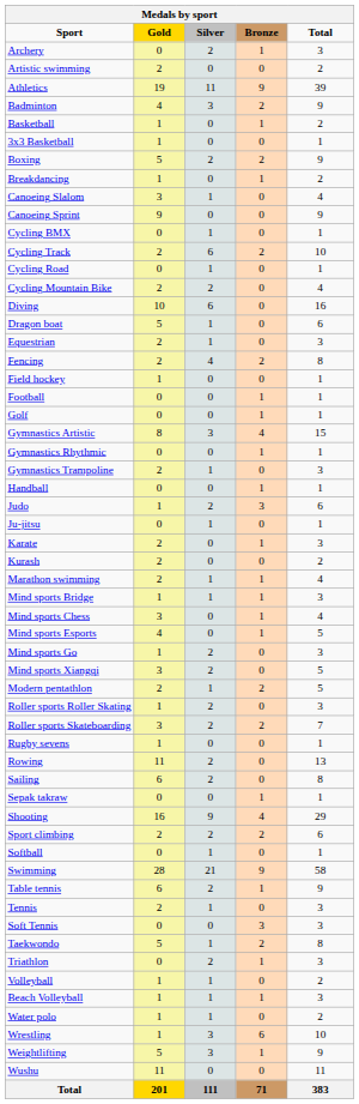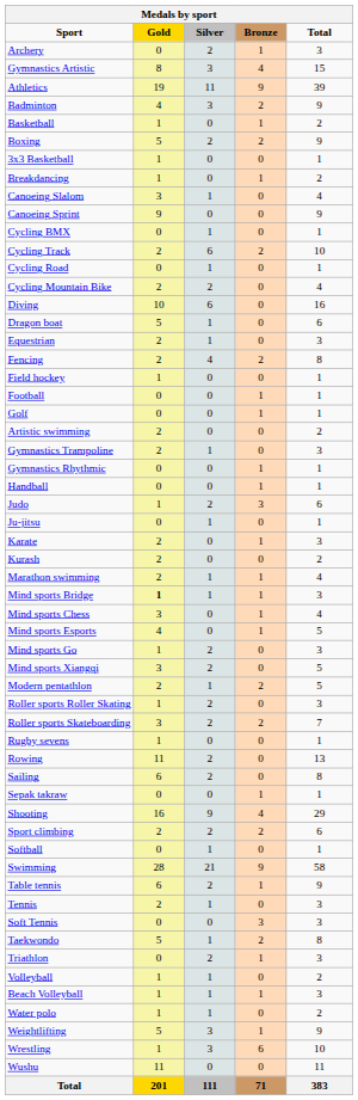rows swapped: Artistic swimming <-> Gymnastics Artistic
rows swapped: 3x3 Basketball <-> Boxing
rows swapped: Gymnastics Rhythmic <-> Gymnastics Trampoline
Mind sports Bridge | Gold: normal -> bold
rows swapped: Weightlifting <-> Wrestling
